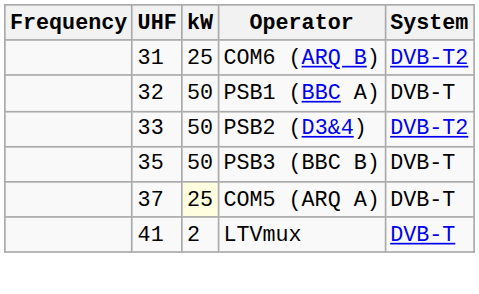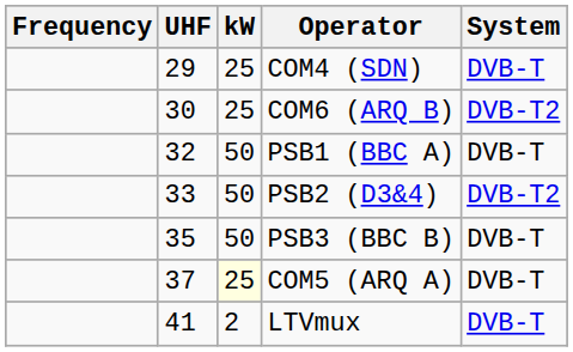+ row: 29 | 25 | COM4 (SDN) | DVB-T
COM6 (ARQ B) | UHF: 31 -> 30
